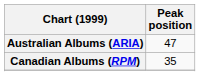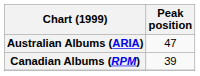Canadian Albums (RPM) | Peak position: 35 -> 39
